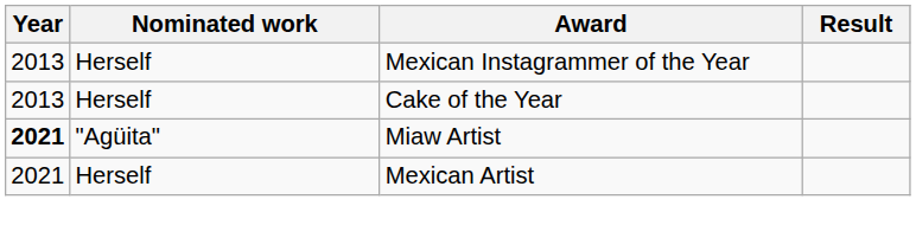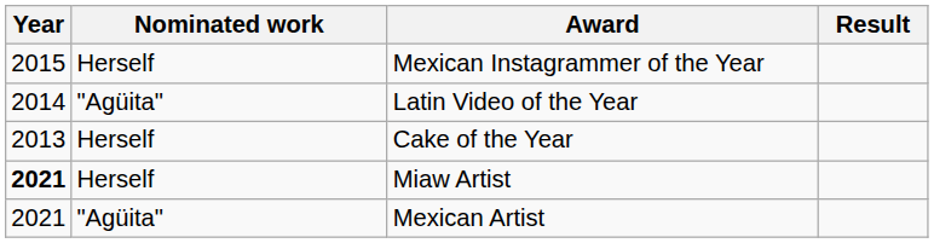Mexican Instagrammer of the Year | Year: 2013 -> 2015
+ row: 2014 | "Agüita" | Latin Video of the Year
Miaw Artist | Nominated work: "Agüita" -> Herself
Mexican Artist | Nominated work: Herself -> "Agüita"
